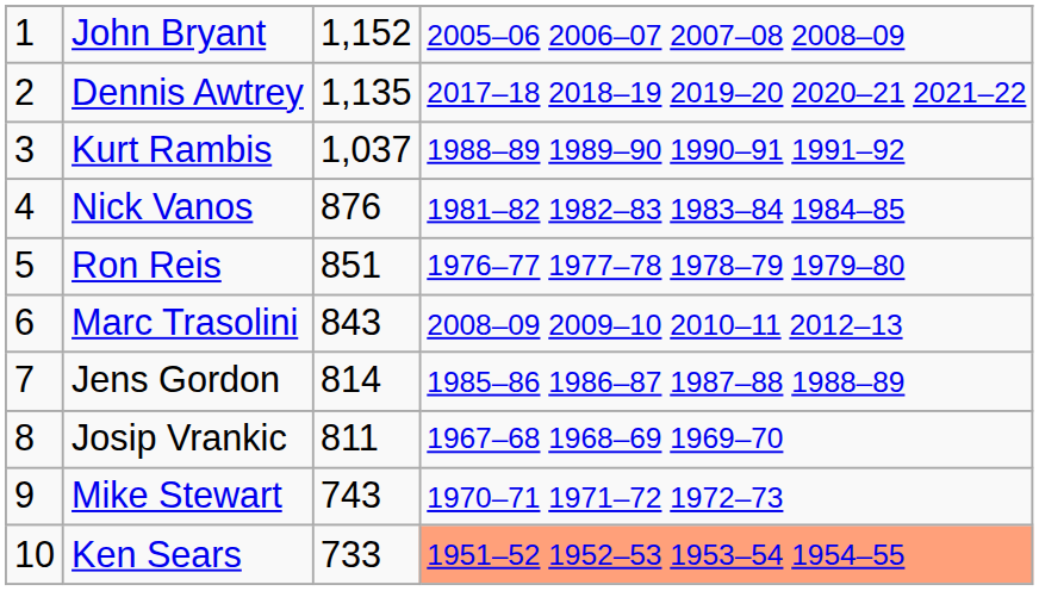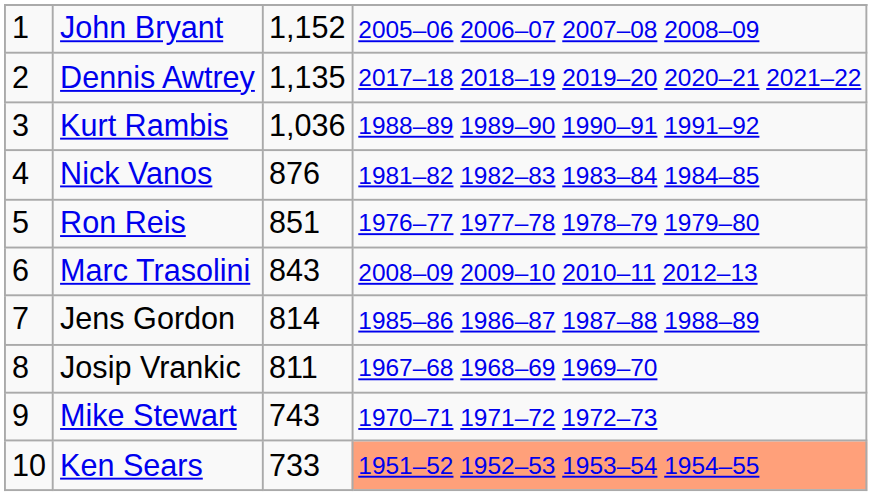Kurt Rambis | column 3: 1,037 -> 1,036
